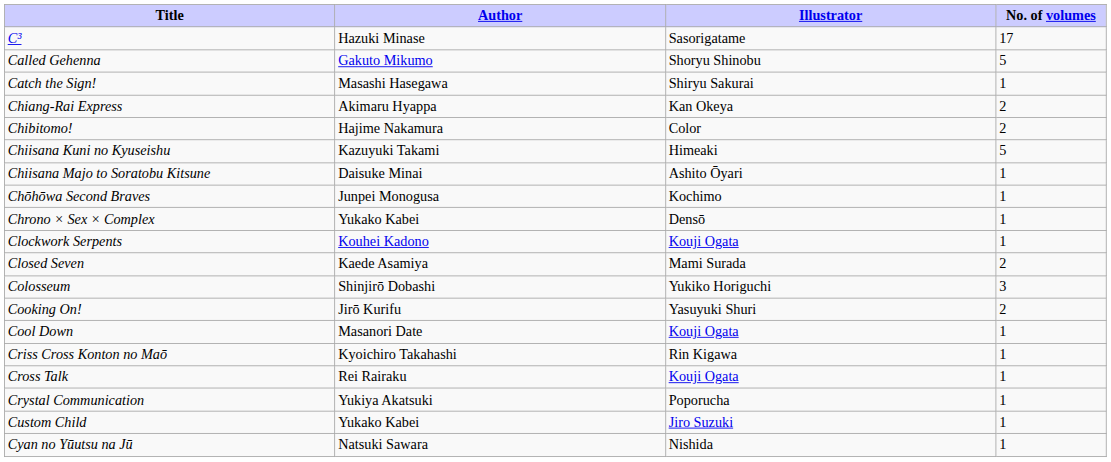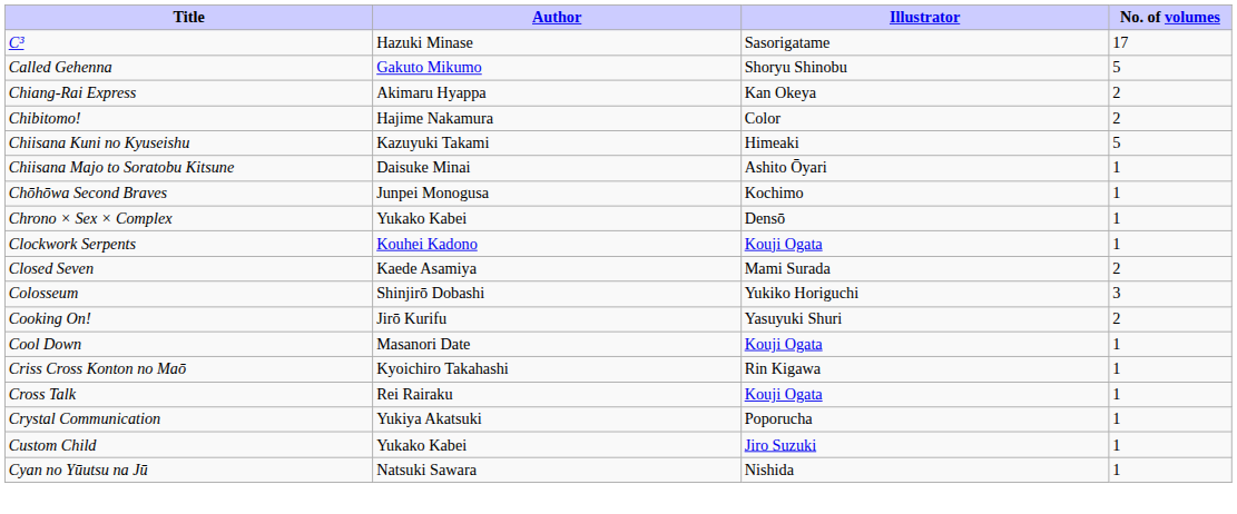- row: Catch the Sign! | Masashi Hasegawa | Shiryu Sakurai | 1
